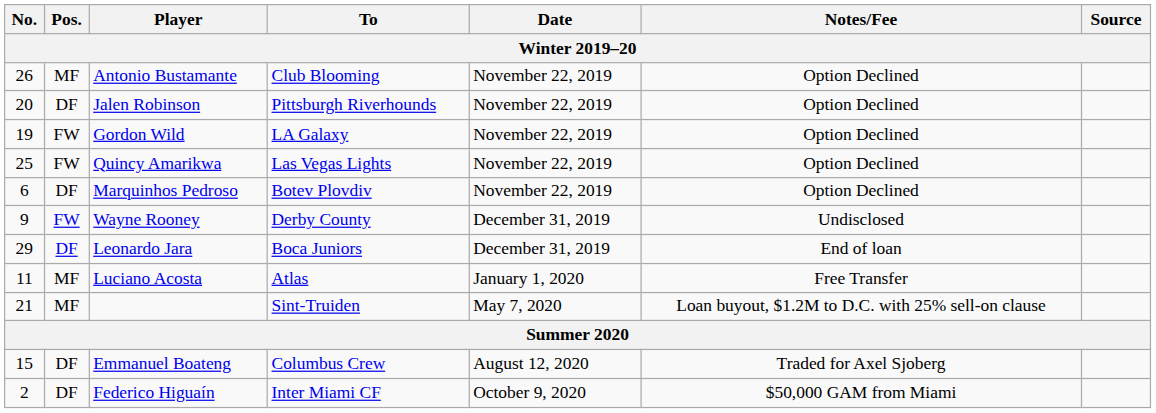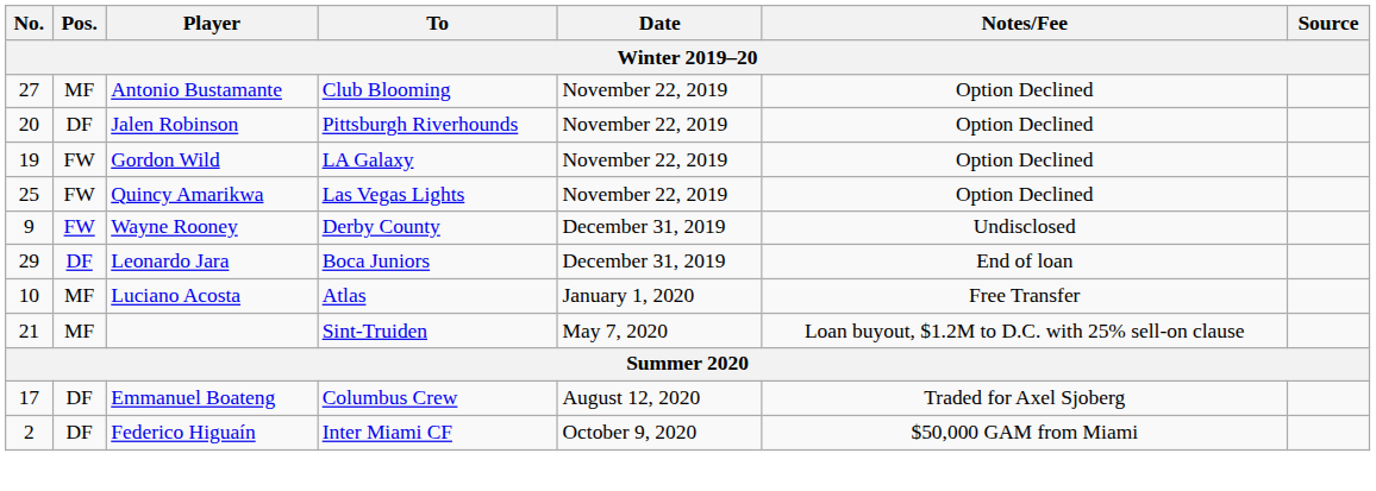Antonio Bustamante | No.: 26 -> 27
- row: 6 | DF | Marquinhos Pedroso | Botev Plovdiv | November 22, 2019 | Option Declined
Luciano Acosta | No.: 11 -> 10
Emmanuel Boateng | No.: 15 -> 17
